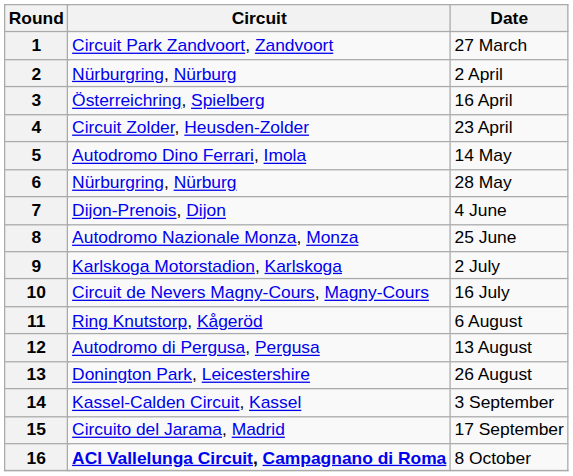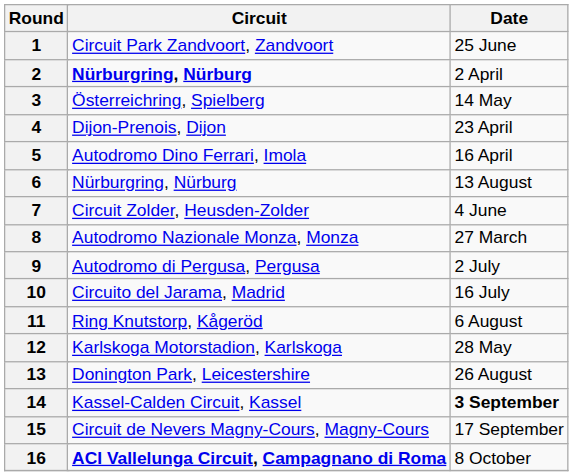1 | Date: 27 March -> 25 June
2 | Circuit: normal -> bold
3 | Date: 16 April -> 14 May
4 | Circuit: Circuit Zolder, Heusden-Zolder -> Dijon-Prenois, Dijon
5 | Date: 14 May -> 16 April
6 | Date: 28 May -> 13 August
7 | Circuit: Dijon-Prenois, Dijon -> Circuit Zolder, Heusden-Zolder
8 | Date: 25 June -> 27 March
9 | Circuit: Karlskoga Motorstadion, Karlskoga -> Autodromo di Pergusa, Pergusa
10 | Circuit: Circuit de Nevers Magny-Cours, Magny-Cours -> Circuito del Jarama, Madrid
12 | Circuit: Autodromo di Pergusa, Pergusa -> Karlskoga Motorstadion, Karlskoga
12 | Date: 13 August -> 28 May
14 | Date: normal -> bold
15 | Circuit: Circuito del Jarama, Madrid -> Circuit de Nevers Magny-Cours, Magny-Cours
